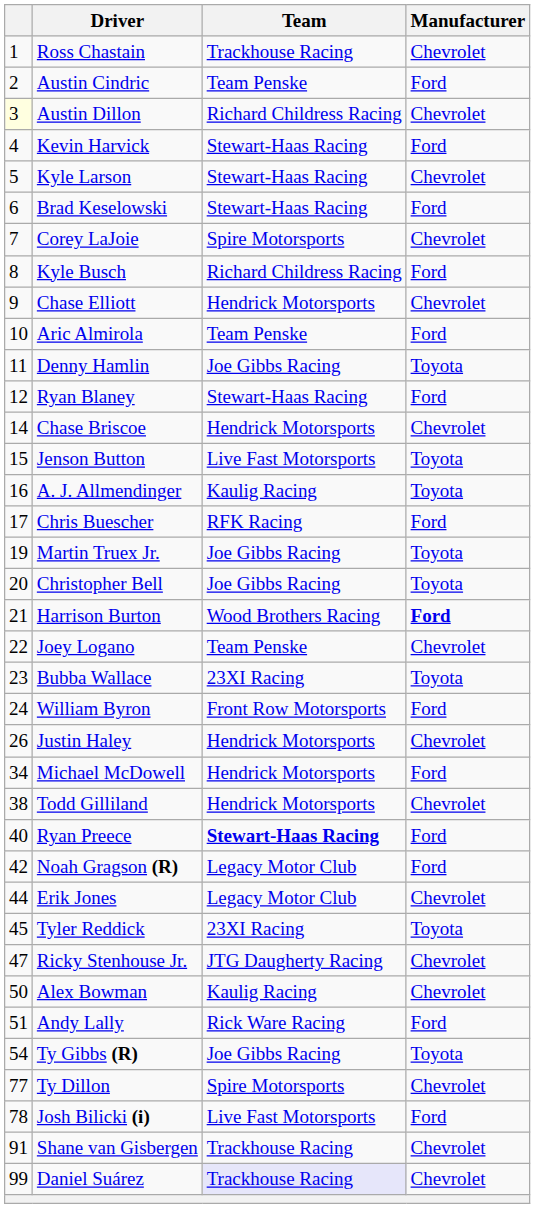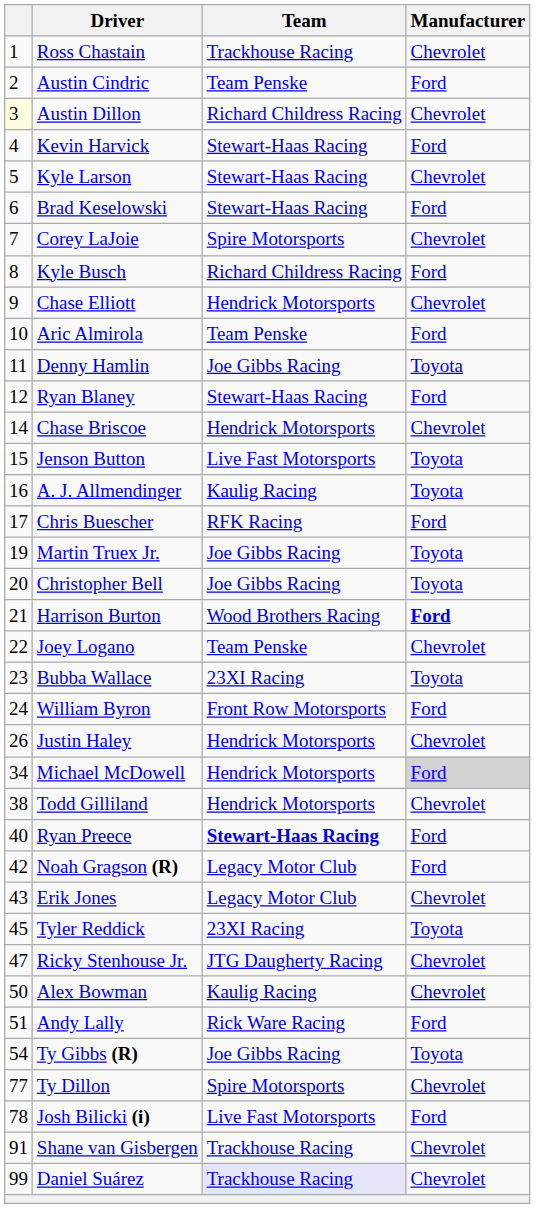Michael McDowell | Manufacturer: no background -> lightgrey background
Erik Jones | column 1: 44 -> 43
